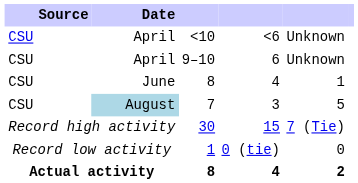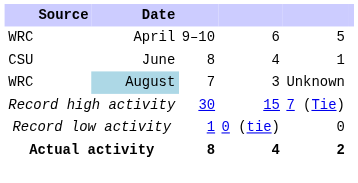- row: CSU | April | <10 | <6 | Unknown
9–10 | Source: CSU -> WRC
9–10 | column 5: Unknown -> 5
7 | Source: CSU -> WRC
7 | column 5: 5 -> Unknown
